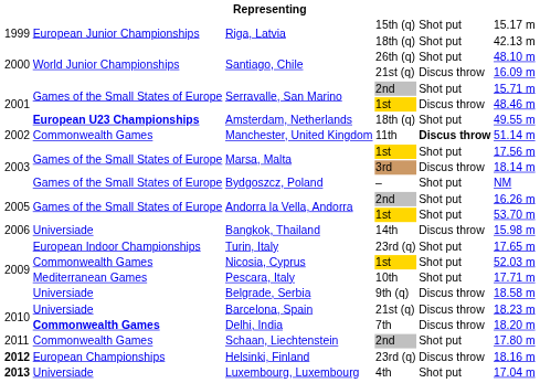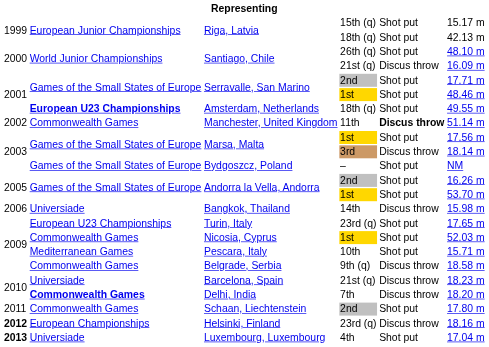Serravalle, San Marino / 2nd | column 6: 15.71 m -> 17.71 m
Serravalle, San Marino / 1st | column 5: Discus throw -> Shot put
Turin, Italy | column 2: European Indoor Championships -> European U23 Championships
Pescara, Italy | column 6: 17.71 m -> 15.71 m
Belgrade, Serbia | column 2: Universiade -> Commonwealth Games
